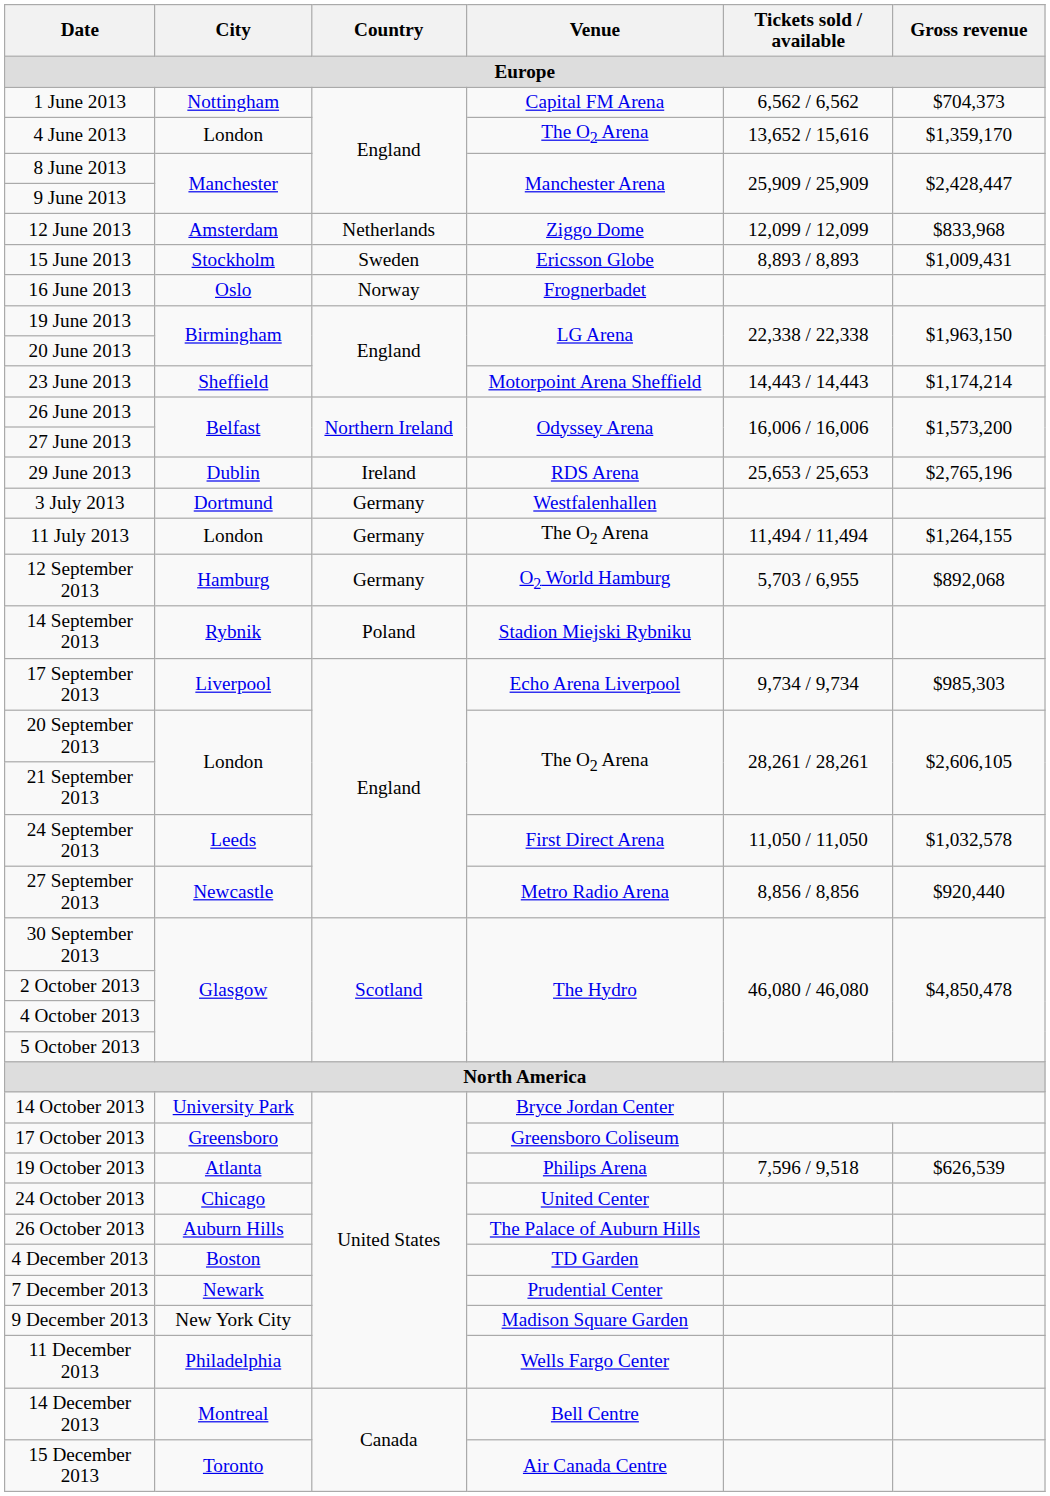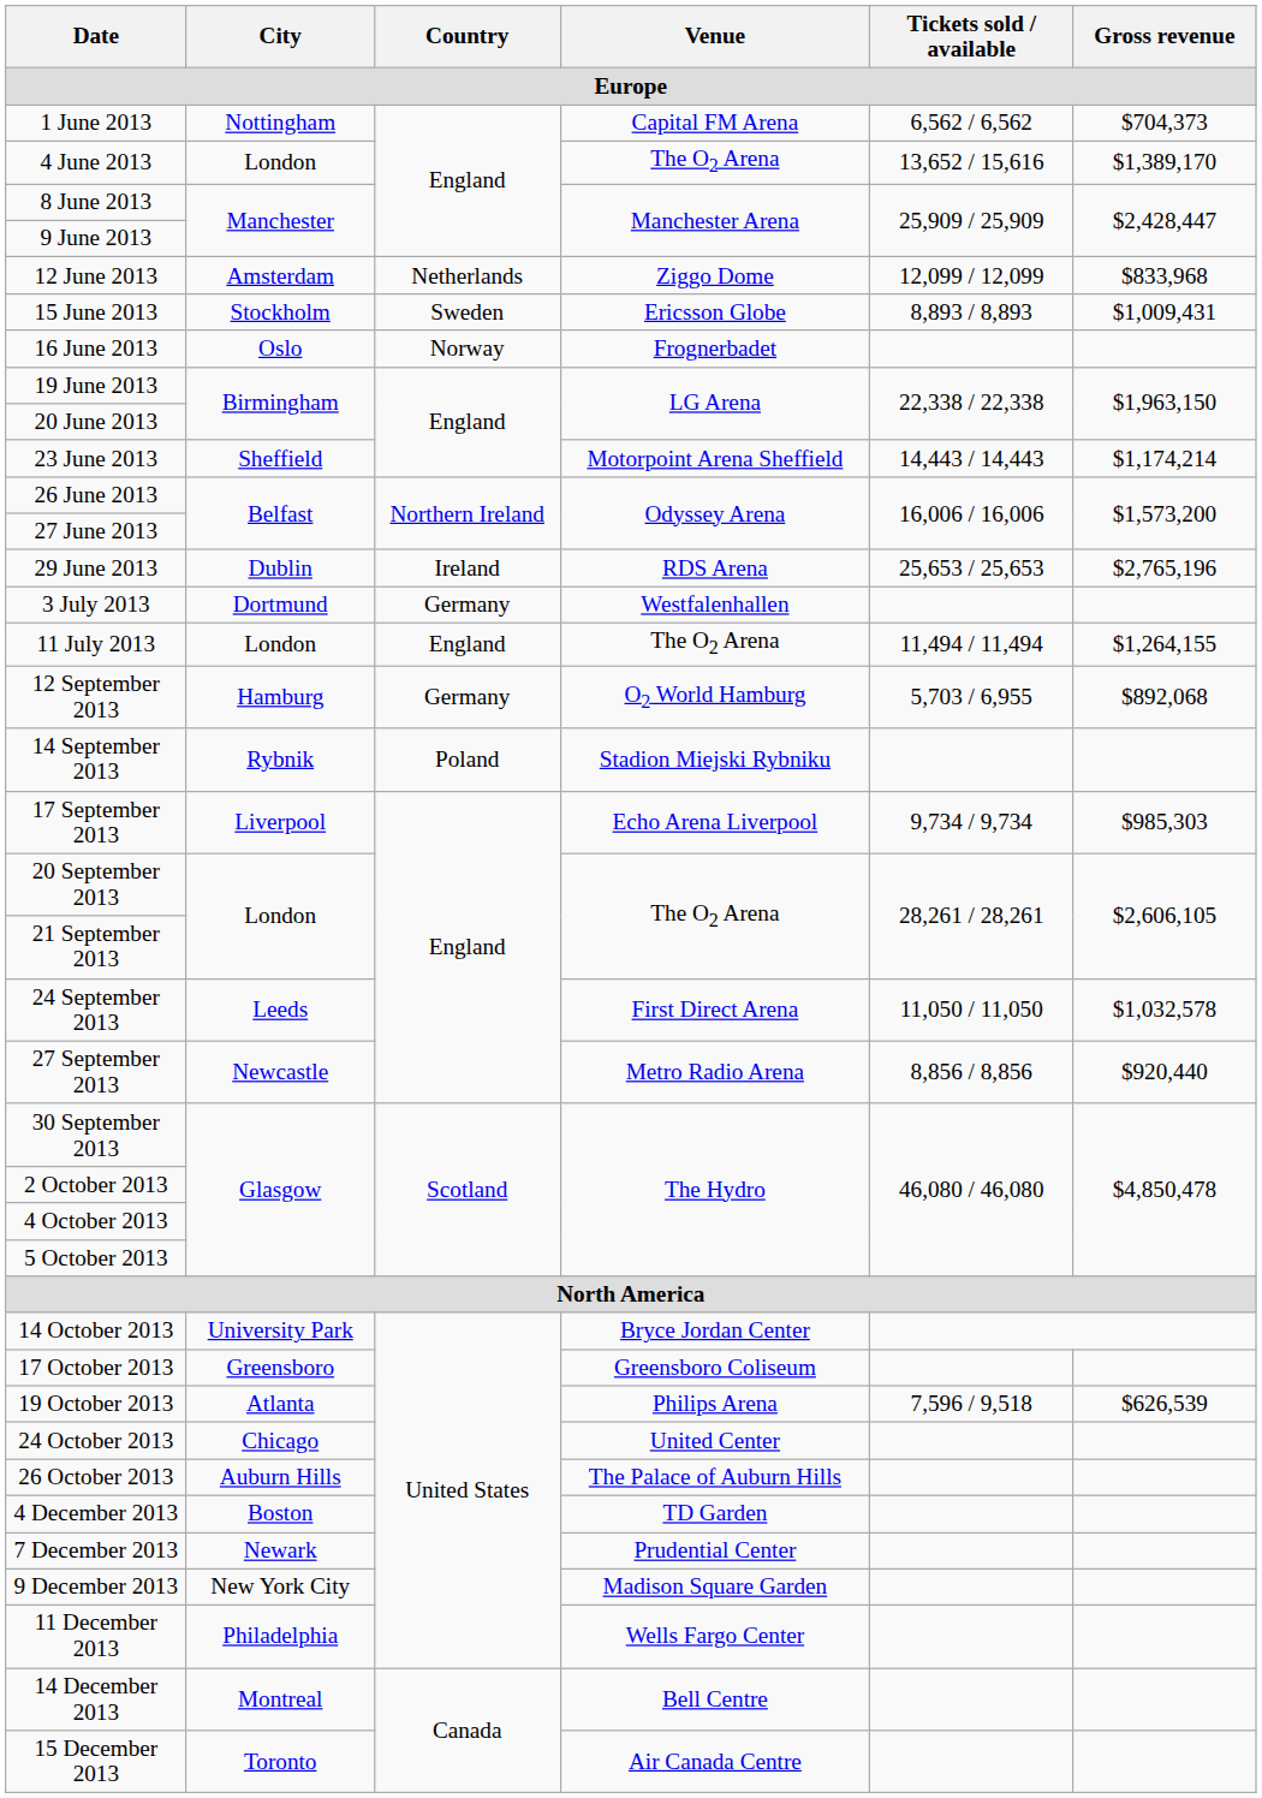4 June 2013 | Gross revenue: $1,359,170 -> $1,389,170
11 July 2013 | Country: Germany -> England
